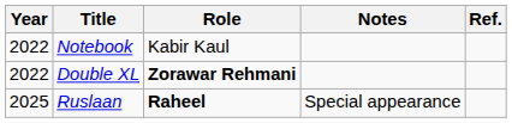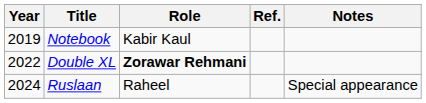columns swapped: Notes <-> Ref.
Notebook | Year: 2022 -> 2019
Ruslaan | Year: 2025 -> 2024
Ruslaan | Role: bold -> normal
